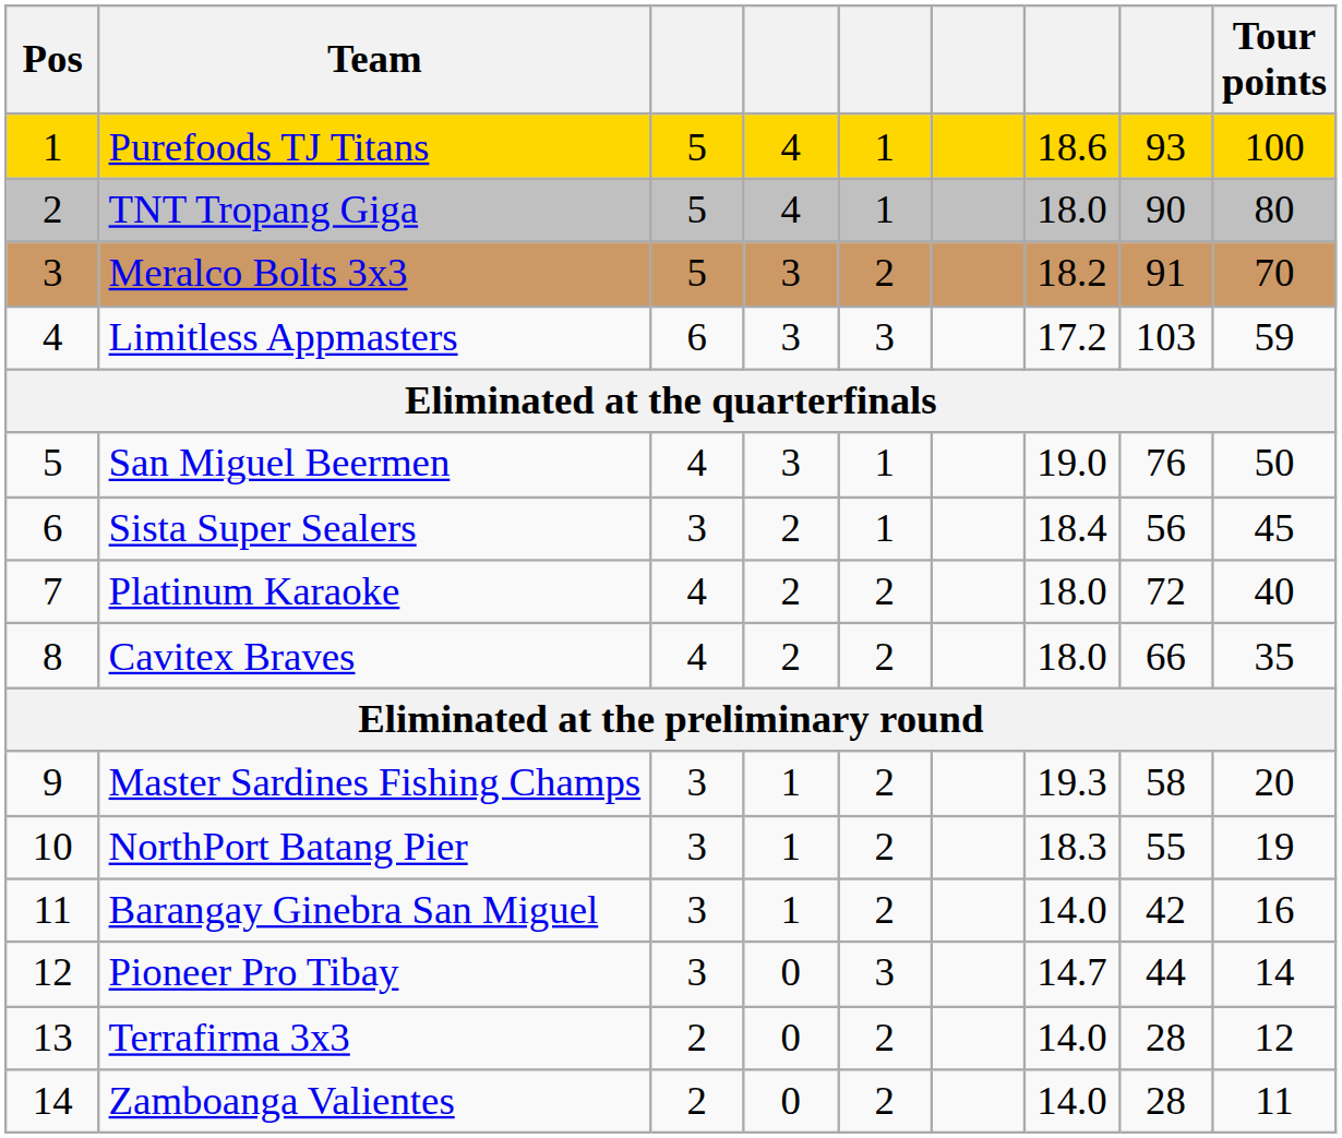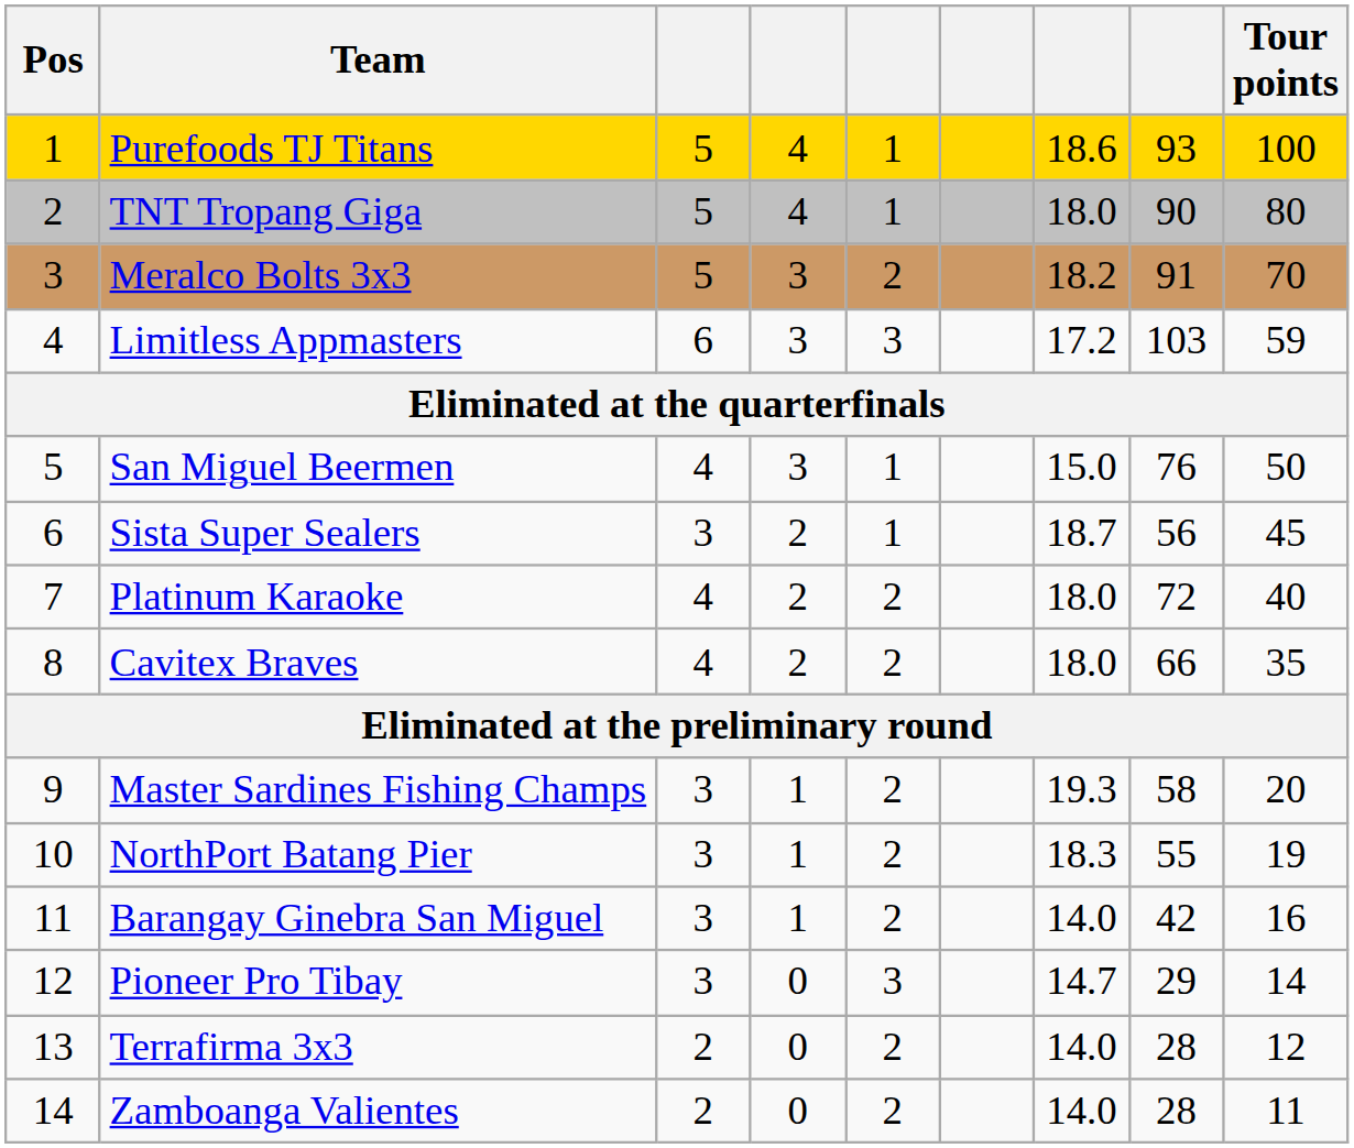San Miguel Beermen | column 7: 19.0 -> 15.0
Sista Super Sealers | column 7: 18.4 -> 18.7
Pioneer Pro Tibay | column 8: 44 -> 29
